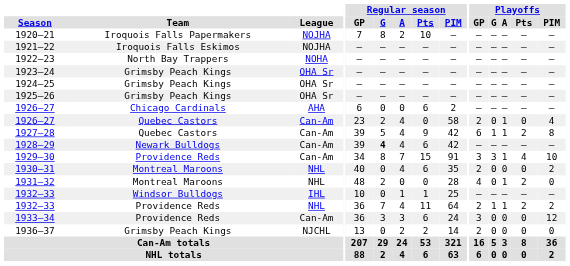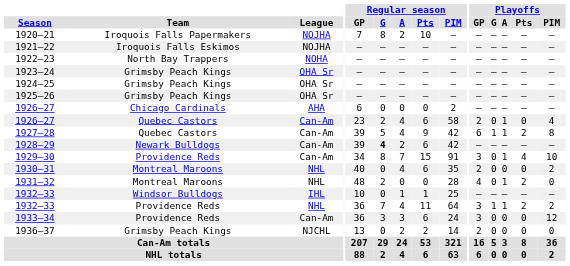1926–27 / Chicago Cardinals | Regular season / Pts: 6 -> 0
1926–27 / Quebec Castors | Regular season / Pts: 0 -> 6
1928–29 | Regular season / A: 4 -> 2
1929–30 | Playoffs / G: 3 -> 0
1932–33 / Providence Reds | Playoffs / GP: 2 -> 3
